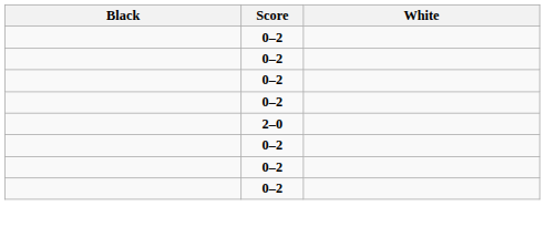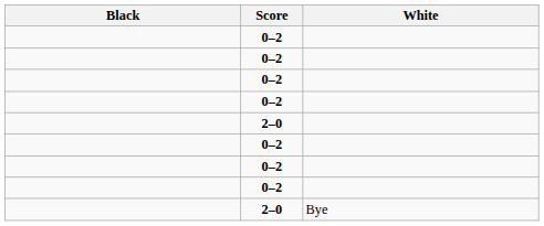+ row: 2–0 | Bye
